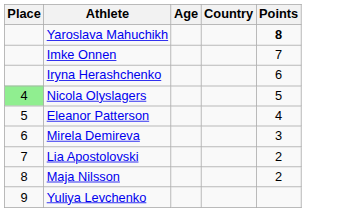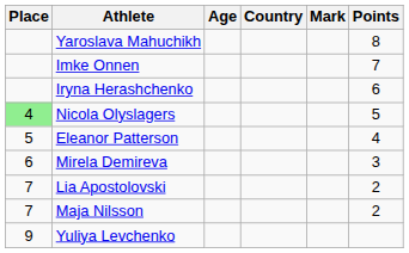+ column: Mark
Yaroslava Mahuchikh | Points: bold -> normal
Maja Nilsson | Place: 8 -> 7
